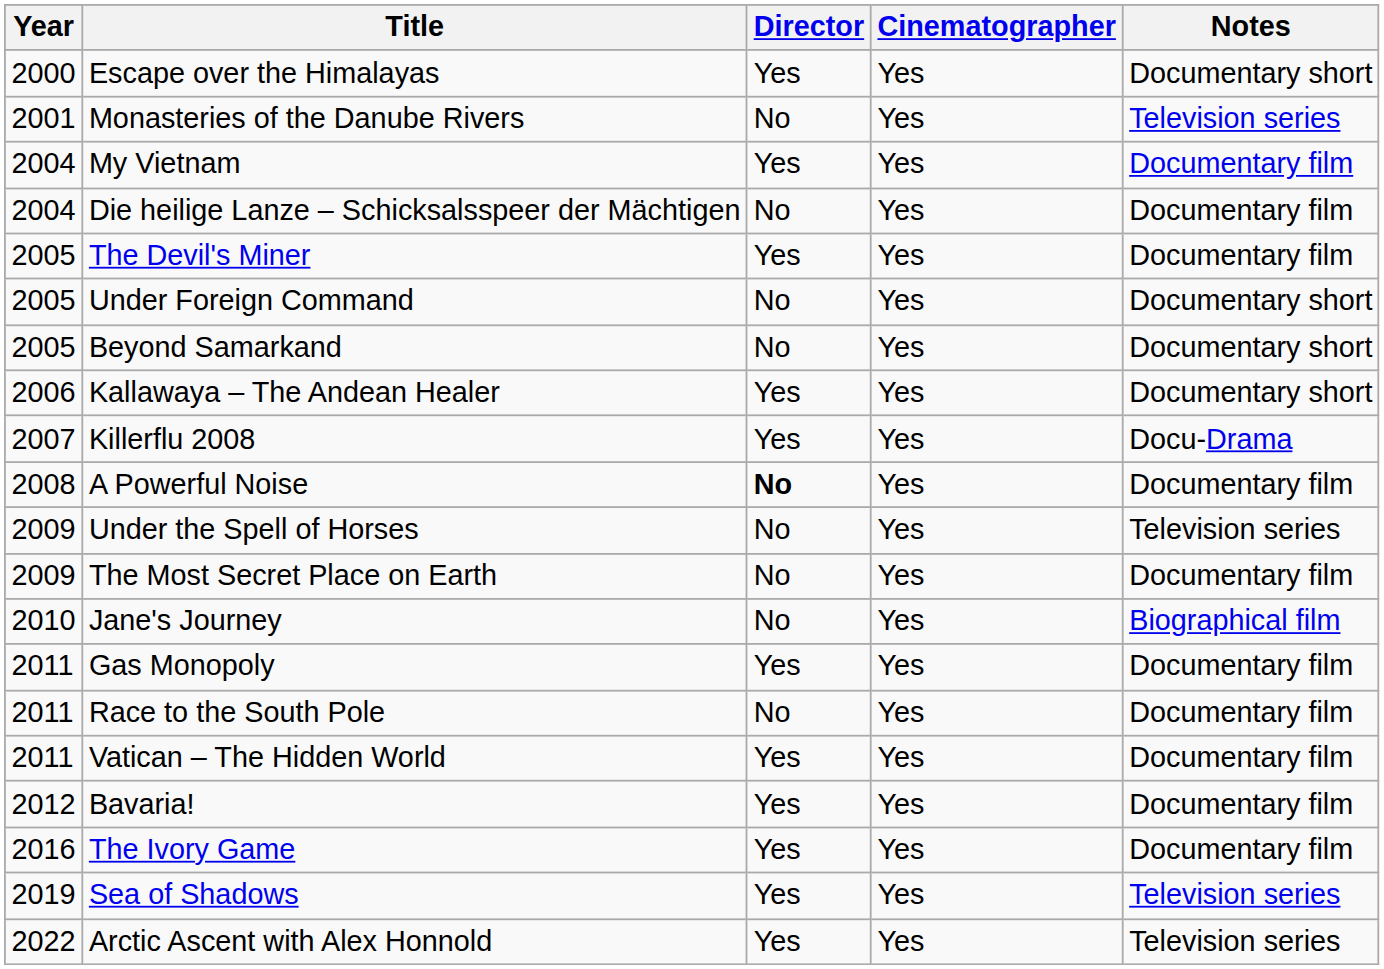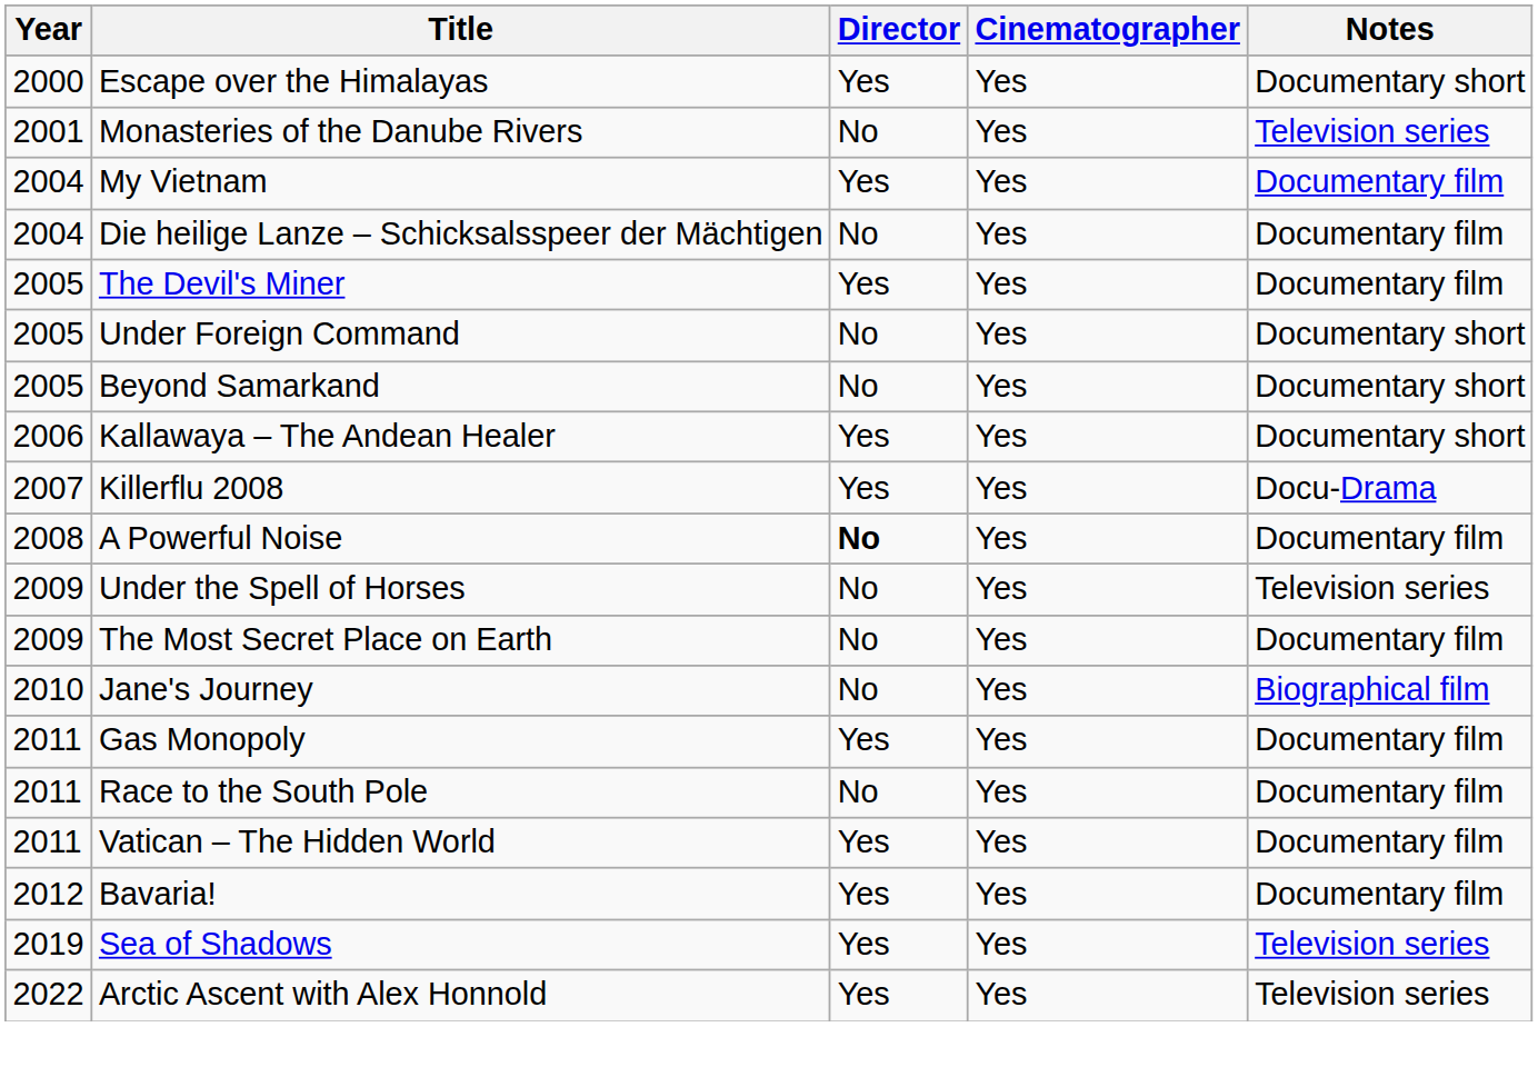- row: 2016 | The Ivory Game | Yes | Yes | Documentary film
